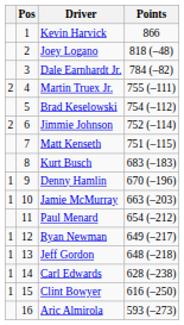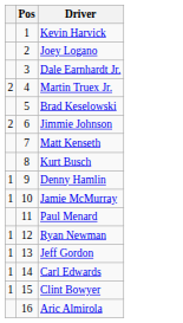- column: Points | 866 | 818 (–48) | 784 (–82) | 755 (–111) | 754 (–112) | 752 (–114) | 751 (–115) | 683 (–183) | 670 (–196) | 663 (–203) | 654 (–212) | 649 (–217) | 648 (–218) | 628 (–238) | 616 (–250) | 593 (–273)
